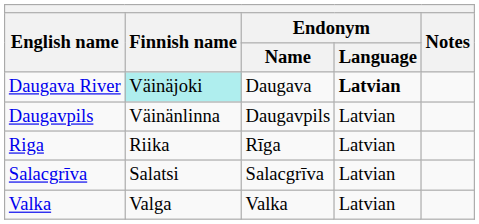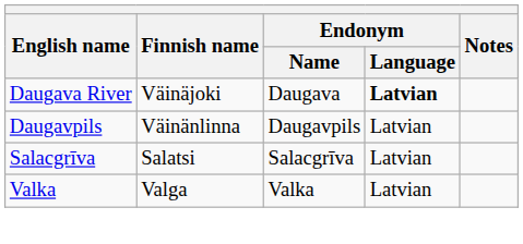Daugava River | Finnish name: paleturquoise background -> no background
- row: Riga | Riika | Rīga | Latvian
